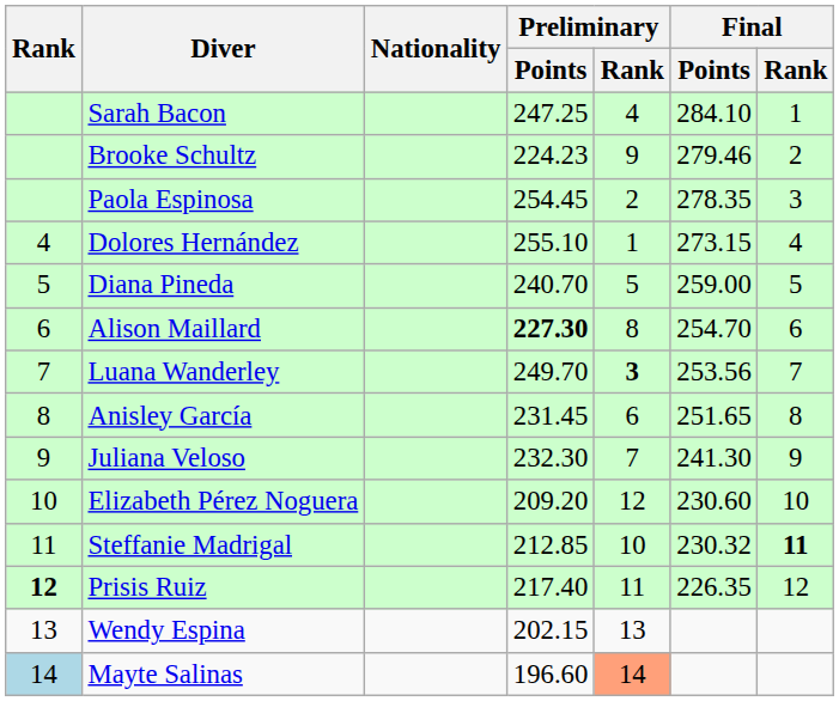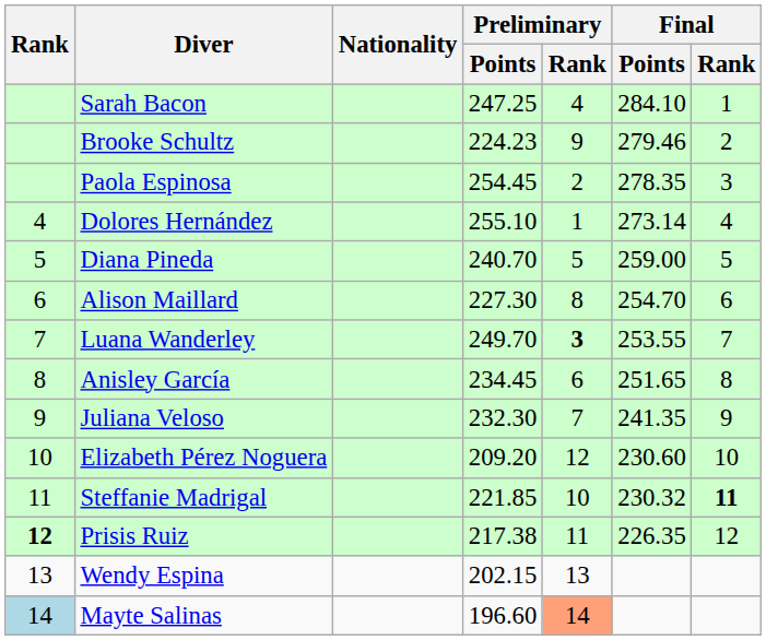Dolores Hernández | Final / Points: 273.15 -> 273.14
Alison Maillard | Preliminary / Points: bold -> normal
Luana Wanderley | Final / Points: 253.56 -> 253.55
Anisley García | Preliminary / Points: 231.45 -> 234.45
Juliana Veloso | Final / Points: 241.30 -> 241.35
Steffanie Madrigal | Preliminary / Points: 212.85 -> 221.85
Prisis Ruiz | Preliminary / Points: 217.40 -> 217.38
